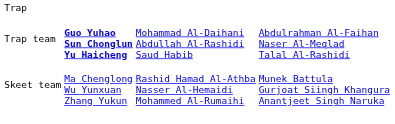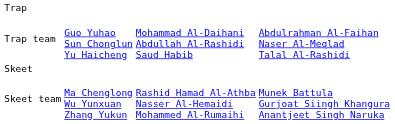Trap team | column 2: bold -> normal
+ row: Skeet
